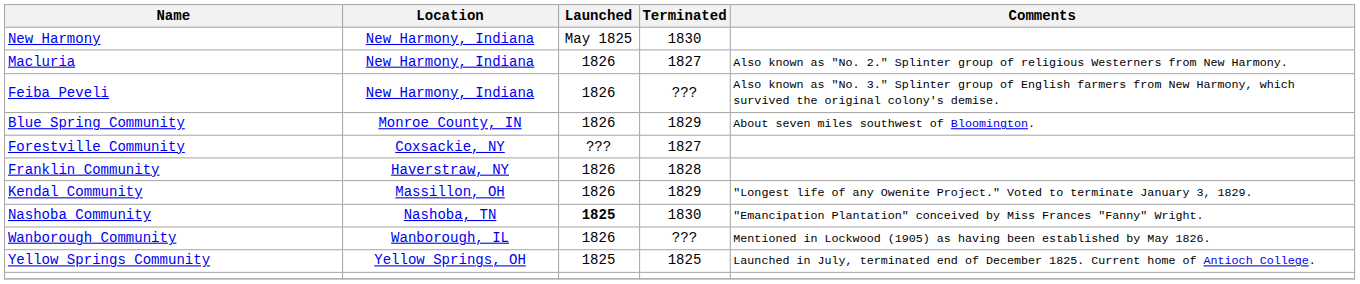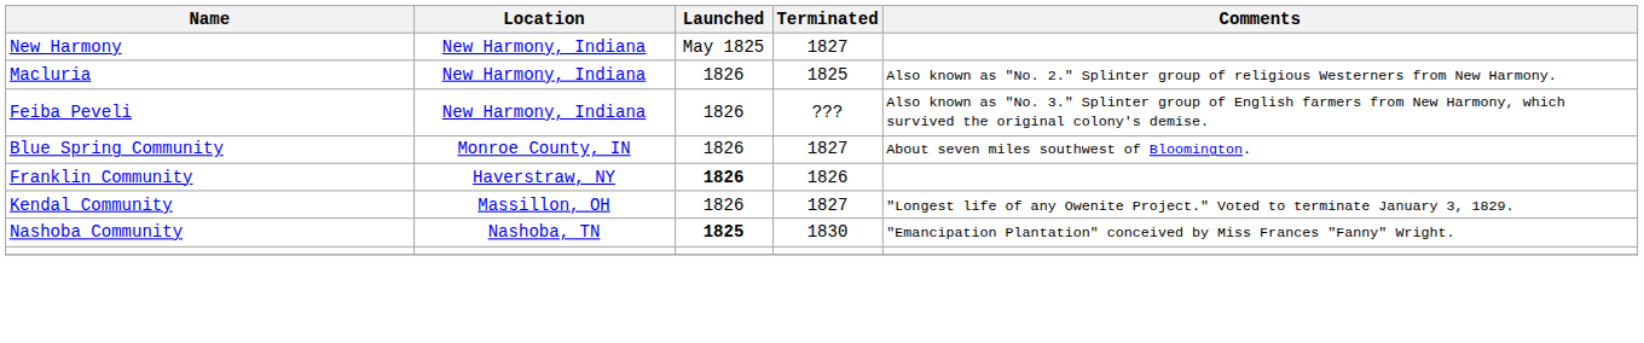New Harmony | Terminated: 1830 -> 1827
Macluria | Terminated: 1827 -> 1825
Blue Spring Community | Terminated: 1829 -> 1827
- row: Forestville Community | Coxsackie, NY | ??? | 1827
Franklin Community | Launched: normal -> bold
Franklin Community | Terminated: 1828 -> 1826
Kendal Community | Terminated: 1829 -> 1827
- row: Wanborough Community | Wanborough, IL | 1826 | ??? | Mentioned in Lockwood (1905) as having been established by May 1826.
- row: Yellow Springs Community | Yellow Springs, OH | 1825 | 1825 | Launched in July, terminated end of December 1825. Current home of Antioch College.
